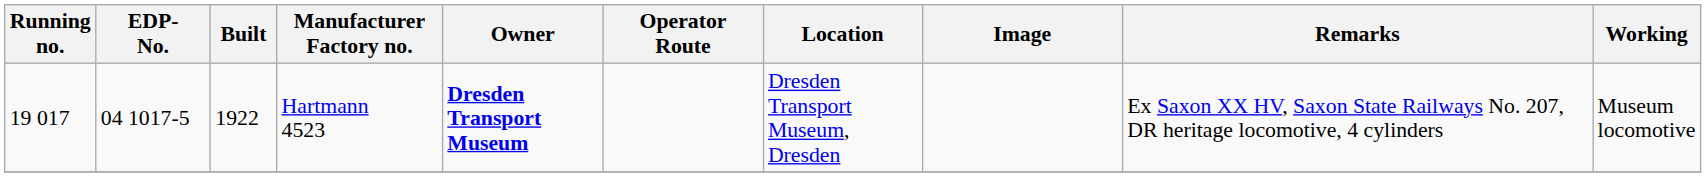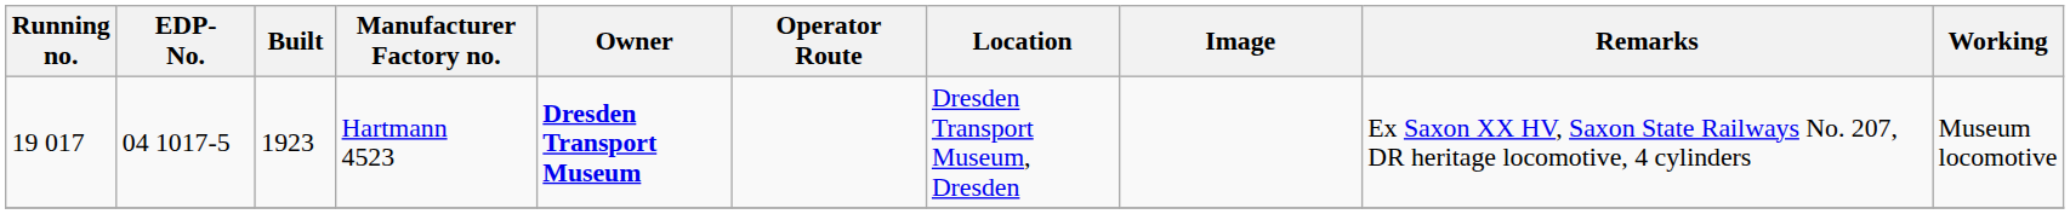Hartmann 4523 | Built: 1922 -> 1923
